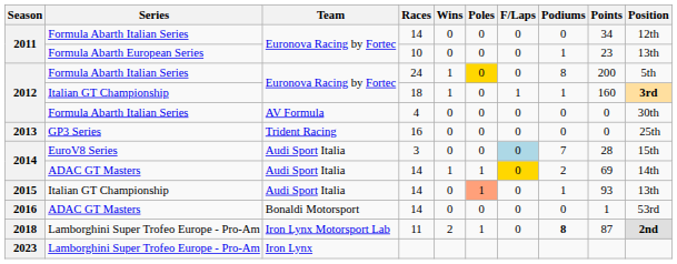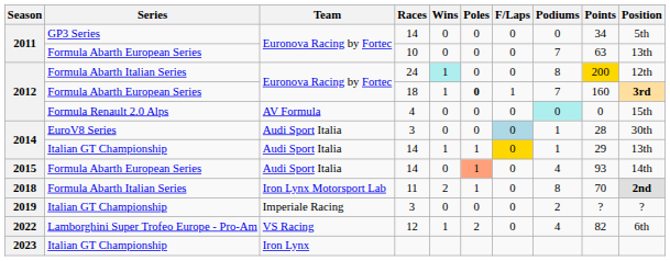2011 / 14 | Series: Formula Abarth Italian Series -> GP3 Series
2011 / 14 | Position: 12th -> 5th
2011 / 10 | Podiums: 1 -> 7
2011 / 10 | Points: 23 -> 63
2012 / 24 | Wins: no background -> paleturquoise background
2012 / 24 | Poles: gold background -> no background
2012 / 24 | Points: no background -> gold background
2012 / 24 | Position: 5th -> 12th
2012 / 18 | Series: Italian GT Championship -> Formula Abarth European Series
2012 / 18 | Poles: normal -> bold
2012 / 18 | Podiums: 1 -> 7
2012 / 4 | Series: Formula Abarth Italian Series -> Formula Renault 2.0 Alps
2012 / 4 | Podiums: no background -> paleturquoise background
2012 / 4 | Position: 30th -> 15th
- row: 2013 | GP3 Series | Trident Racing | 16 | 0 | 0 | 0 | 0 | 0 | 25th
2014 / 3 | Podiums: 7 -> 1
2014 / 3 | Position: 15th -> 30th
2014 / 14 | Series: ADAC GT Masters -> Italian GT Championship
2014 / 14 | Podiums: 2 -> 1
2014 / 14 | Points: 69 -> 29
2014 / 14 | Position: 14th -> 13th
2015 | Series: Italian GT Championship -> Formula Abarth European Series
2015 | Podiums: 1 -> 4
2015 | Position: 13th -> 14th
- row: 2016 | ADAC GT Masters | Bonaldi Motorsport | 14 | 0 | 0 | 0 | 0 | 1 | 53rd
2018 | Series: Lamborghini Super Trofeo Europe - Pro-Am -> Formula Abarth Italian Series
2018 | Podiums: bold -> normal
2018 | Points: 87 -> 70
+ row: 2019 | Italian GT Championship | Imperiale Racing | 3 | 0 | 0 | 0 | 2 | ? | ?
+ row: 2022 | Lamborghini Super Trofeo Europe - Pro-Am | VS Racing | 12 | 1 | 2 | 0 | 4 | 82 | 6th
2023 | Series: Lamborghini Super Trofeo Europe - Pro-Am -> Italian GT Championship
